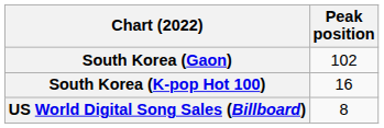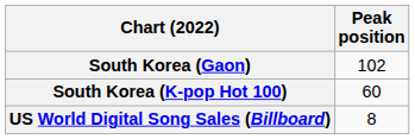South Korea (K-pop Hot 100) | Peak position: 16 -> 60
